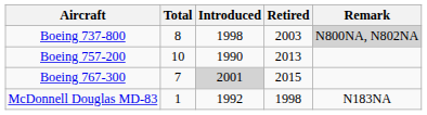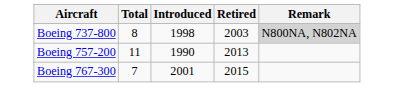Boeing 757-200 | Total: 10 -> 11
Boeing 767-300 | Introduced: lightgrey background -> no background
- row: McDonnell Douglas MD-83 | 1 | 1992 | 1998 | N183NA
